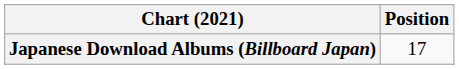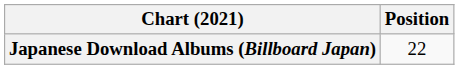Japanese Download Albums (Billboard Japan) | Position: 17 -> 22
